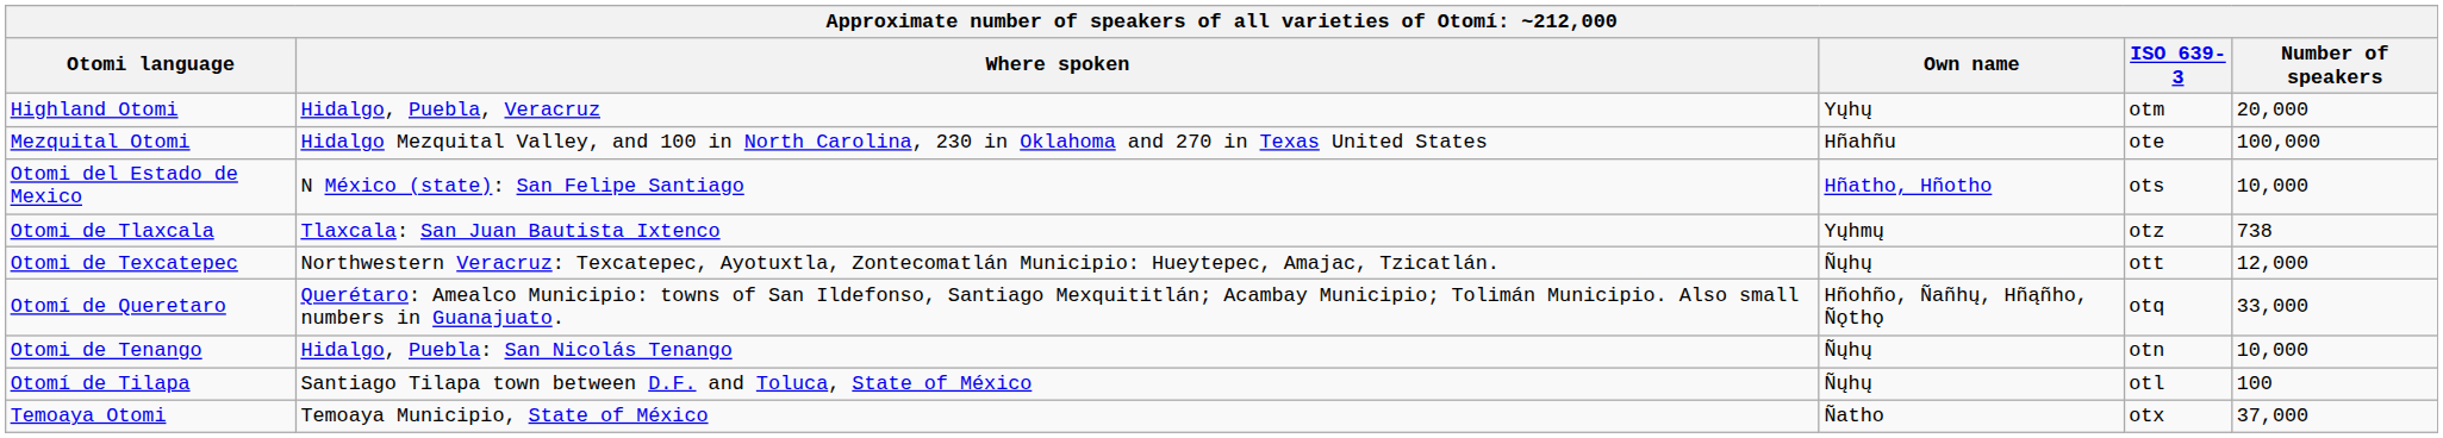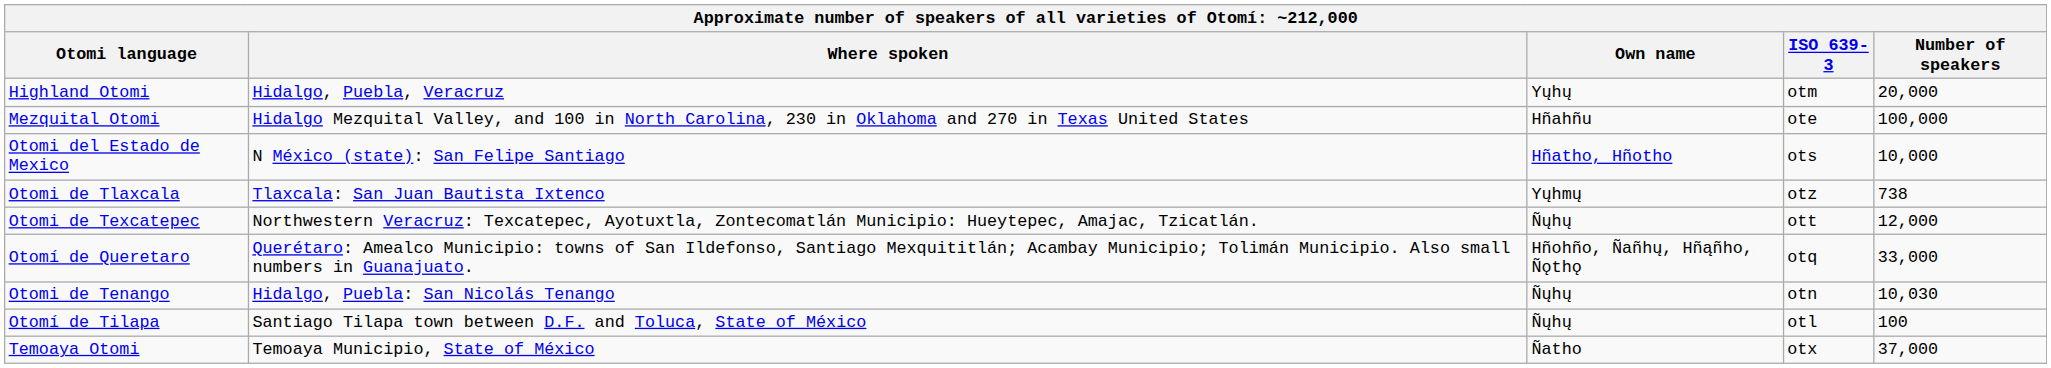Otomi de Tenango | Number of speakers: 10,000 -> 10,030
